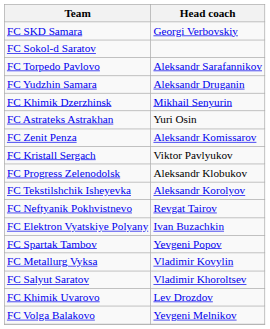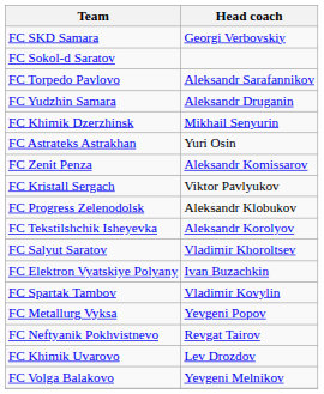rows swapped: FC Salyut Saratov <-> FC Neftyanik Pokhvistnevo
FC Spartak Tambov | Head coach: Yevgeni Popov -> Vladimir Kovylin
FC Metallurg Vyksa | Head coach: Vladimir Kovylin -> Yevgeni Popov
